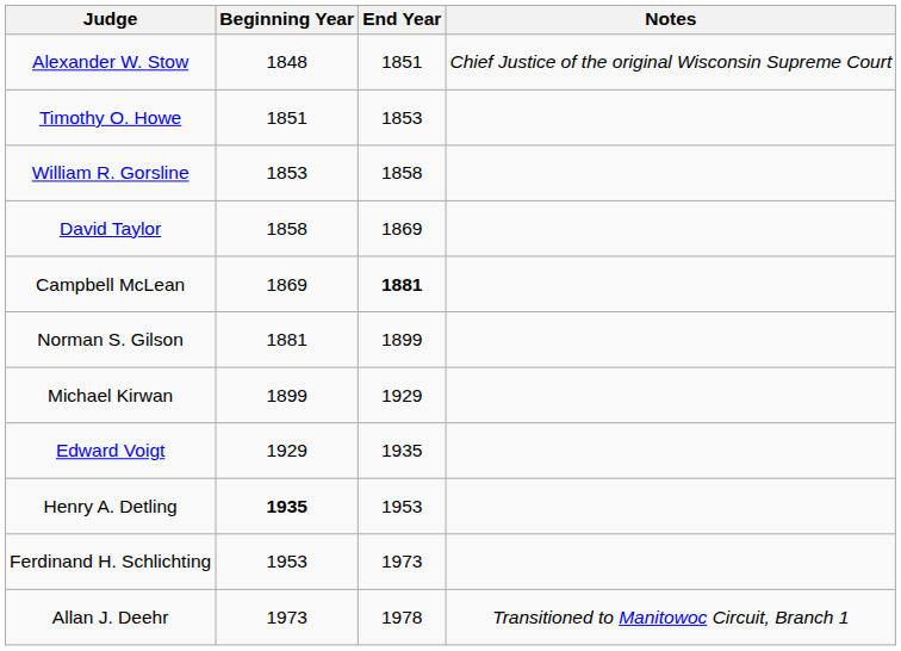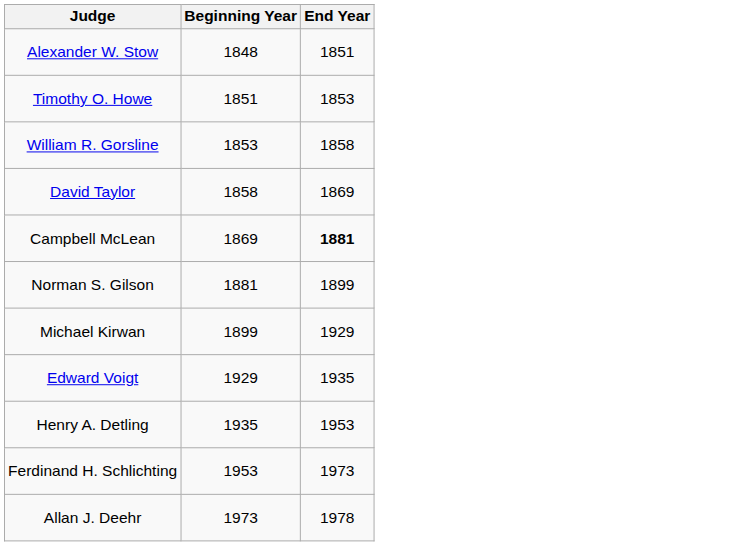- column: Notes | Chief Justice of the original Wisconsin Supreme Court | Transitioned to Manitowoc Circuit, Branch 1
Henry A. Detling | Beginning Year: bold -> normal
